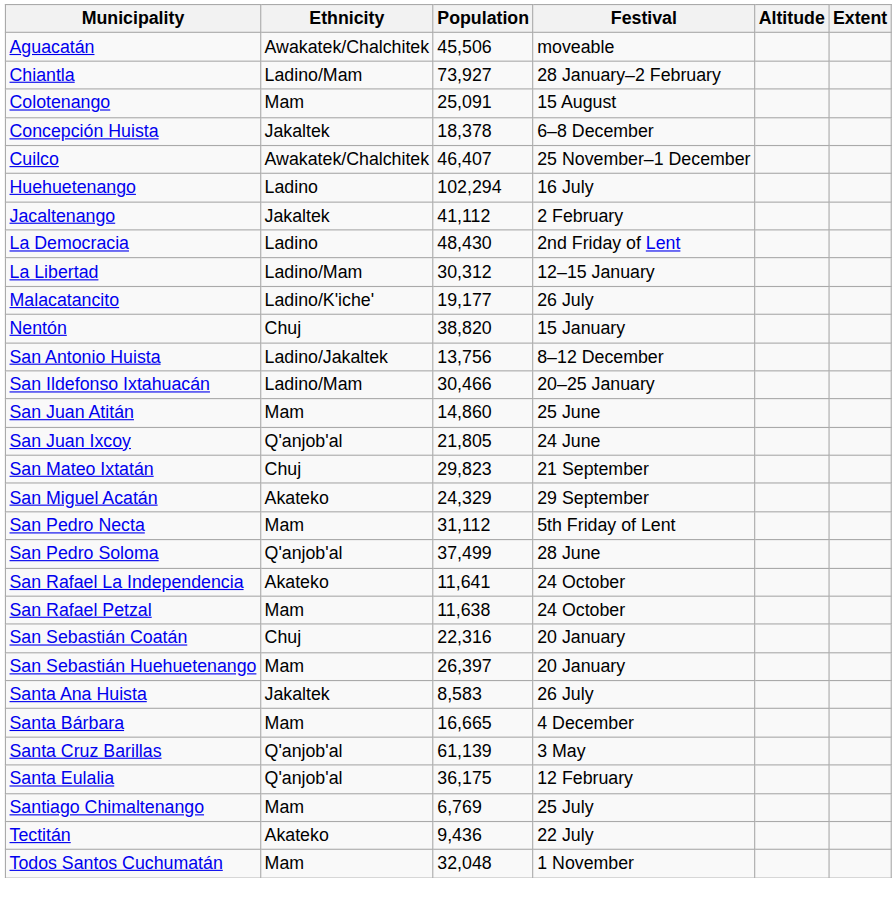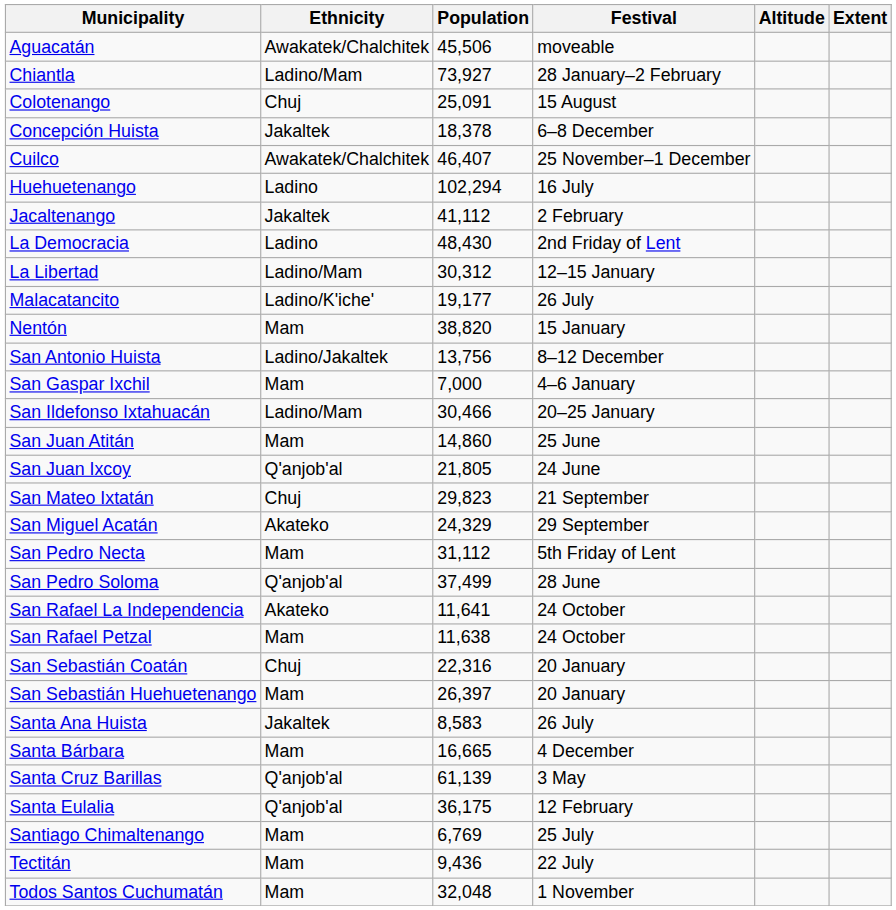Colotenango | Ethnicity: Mam -> Chuj
Nentón | Ethnicity: Chuj -> Mam
+ row: San Gaspar Ixchil | Mam | 7,000 | 4–6 January
Tectitán | Ethnicity: Akateko -> Mam
